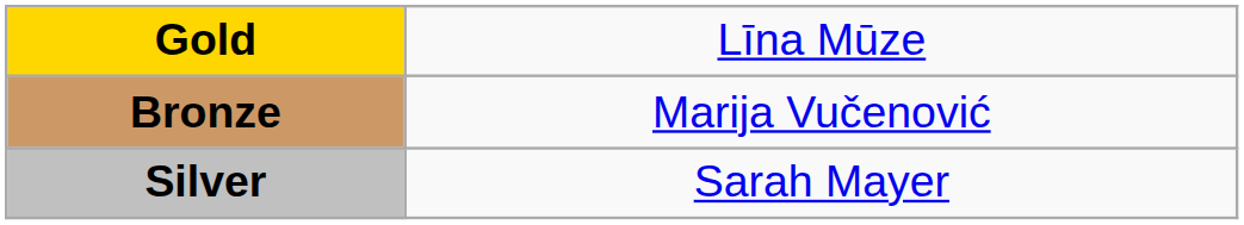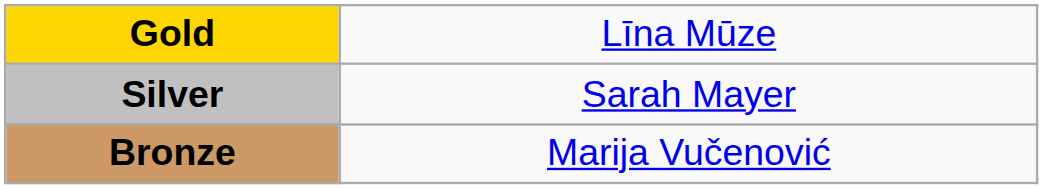rows swapped: Silver <-> Bronze
